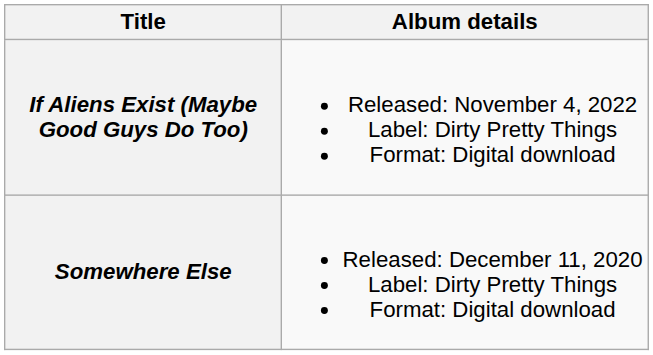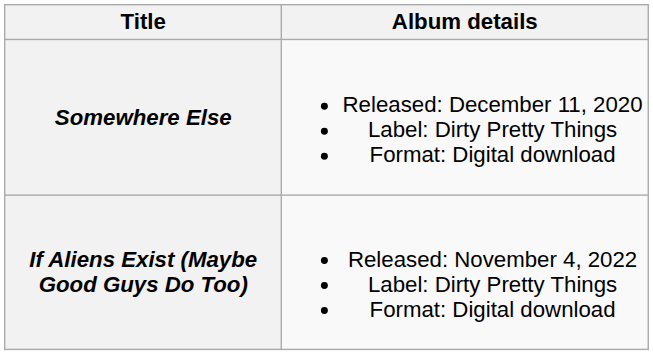rows swapped: Somewhere Else <-> If Aliens Exist (Maybe Good Guys Do Too)
